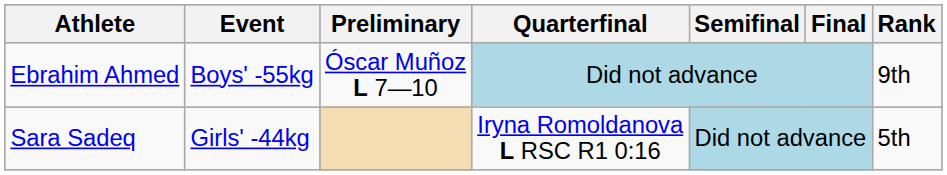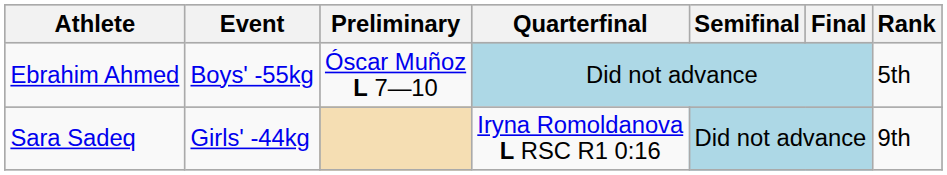Ebrahim Ahmed | Rank: 9th -> 5th
Sara Sadeq | Rank: 5th -> 9th
